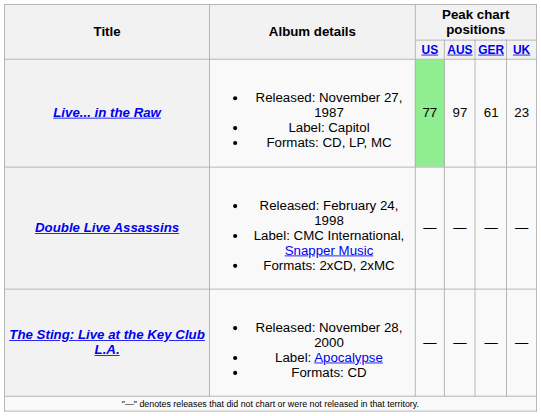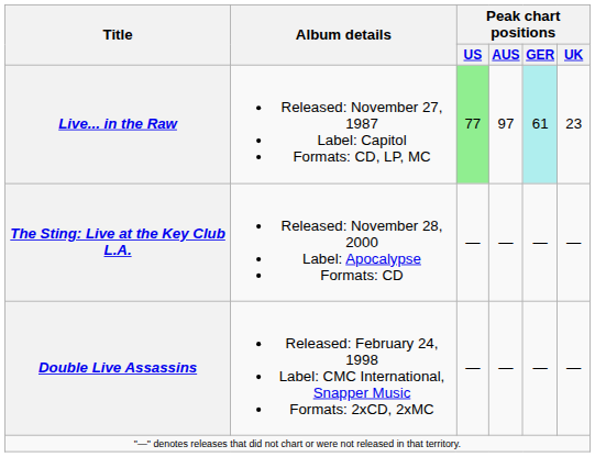Live... in the Raw | Peak chart positions / GER: no background -> paleturquoise background
rows swapped: Double Live Assassins <-> The Sting: Live at the Key Club L.A.
